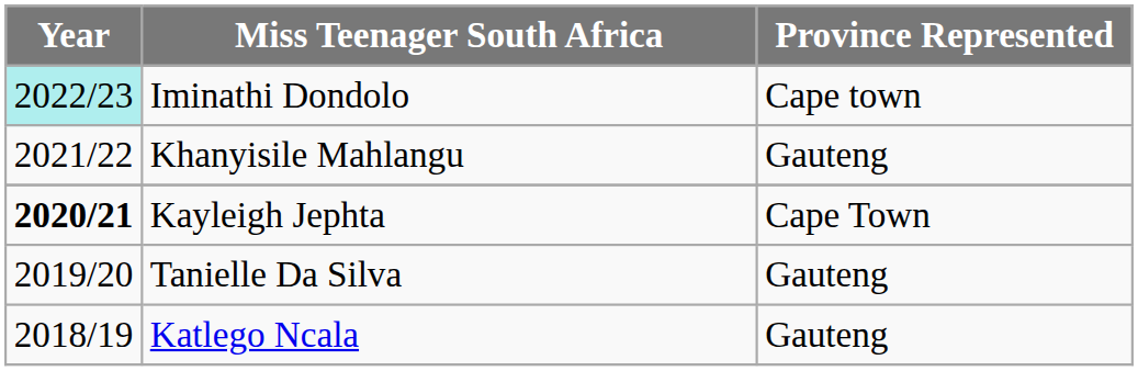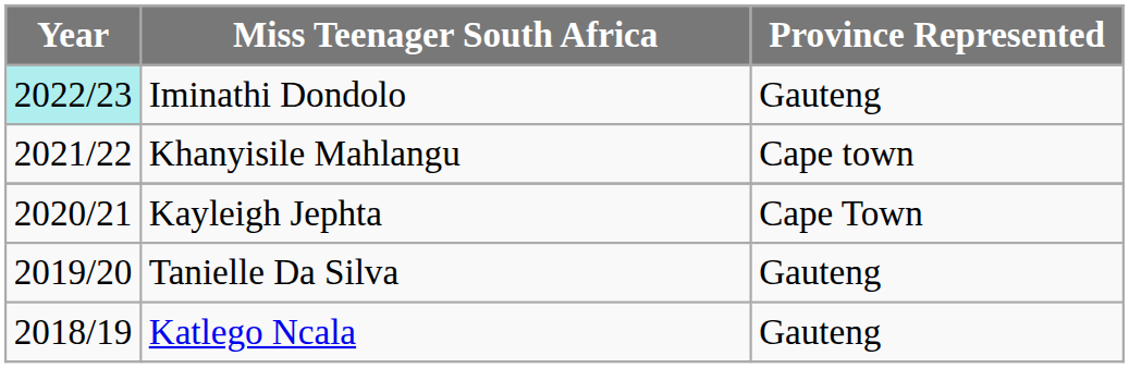Iminathi Dondolo | Province Represented: Cape town -> Gauteng
Khanyisile Mahlangu | Province Represented: Gauteng -> Cape town
Kayleigh Jephta | Year: bold -> normal
